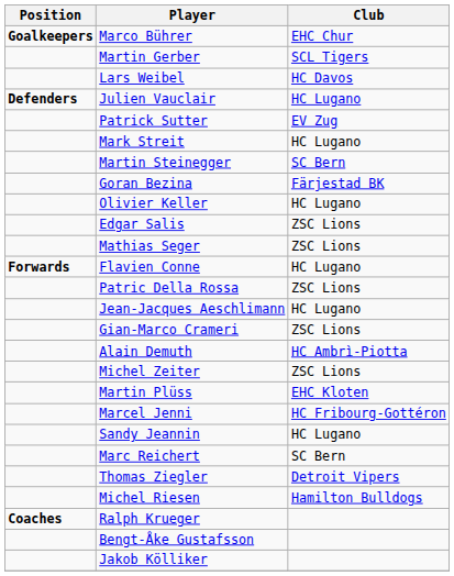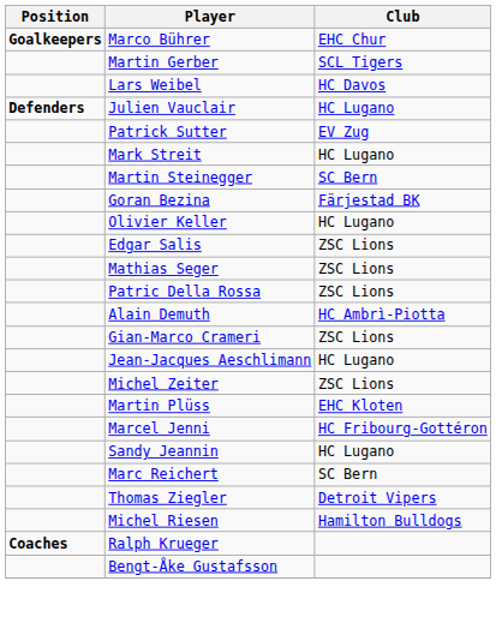- row: Forwards | Flavien Conne | HC Lugano
rows swapped: Alain Demuth <-> Jean-Jacques Aeschlimann
- row: Jakob Kölliker
